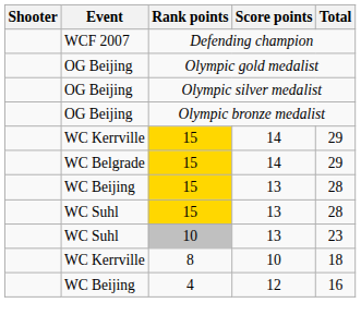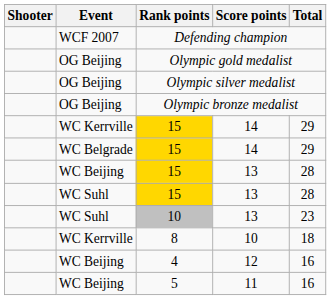+ row: WC Beijing | 5 | 11 | 16
